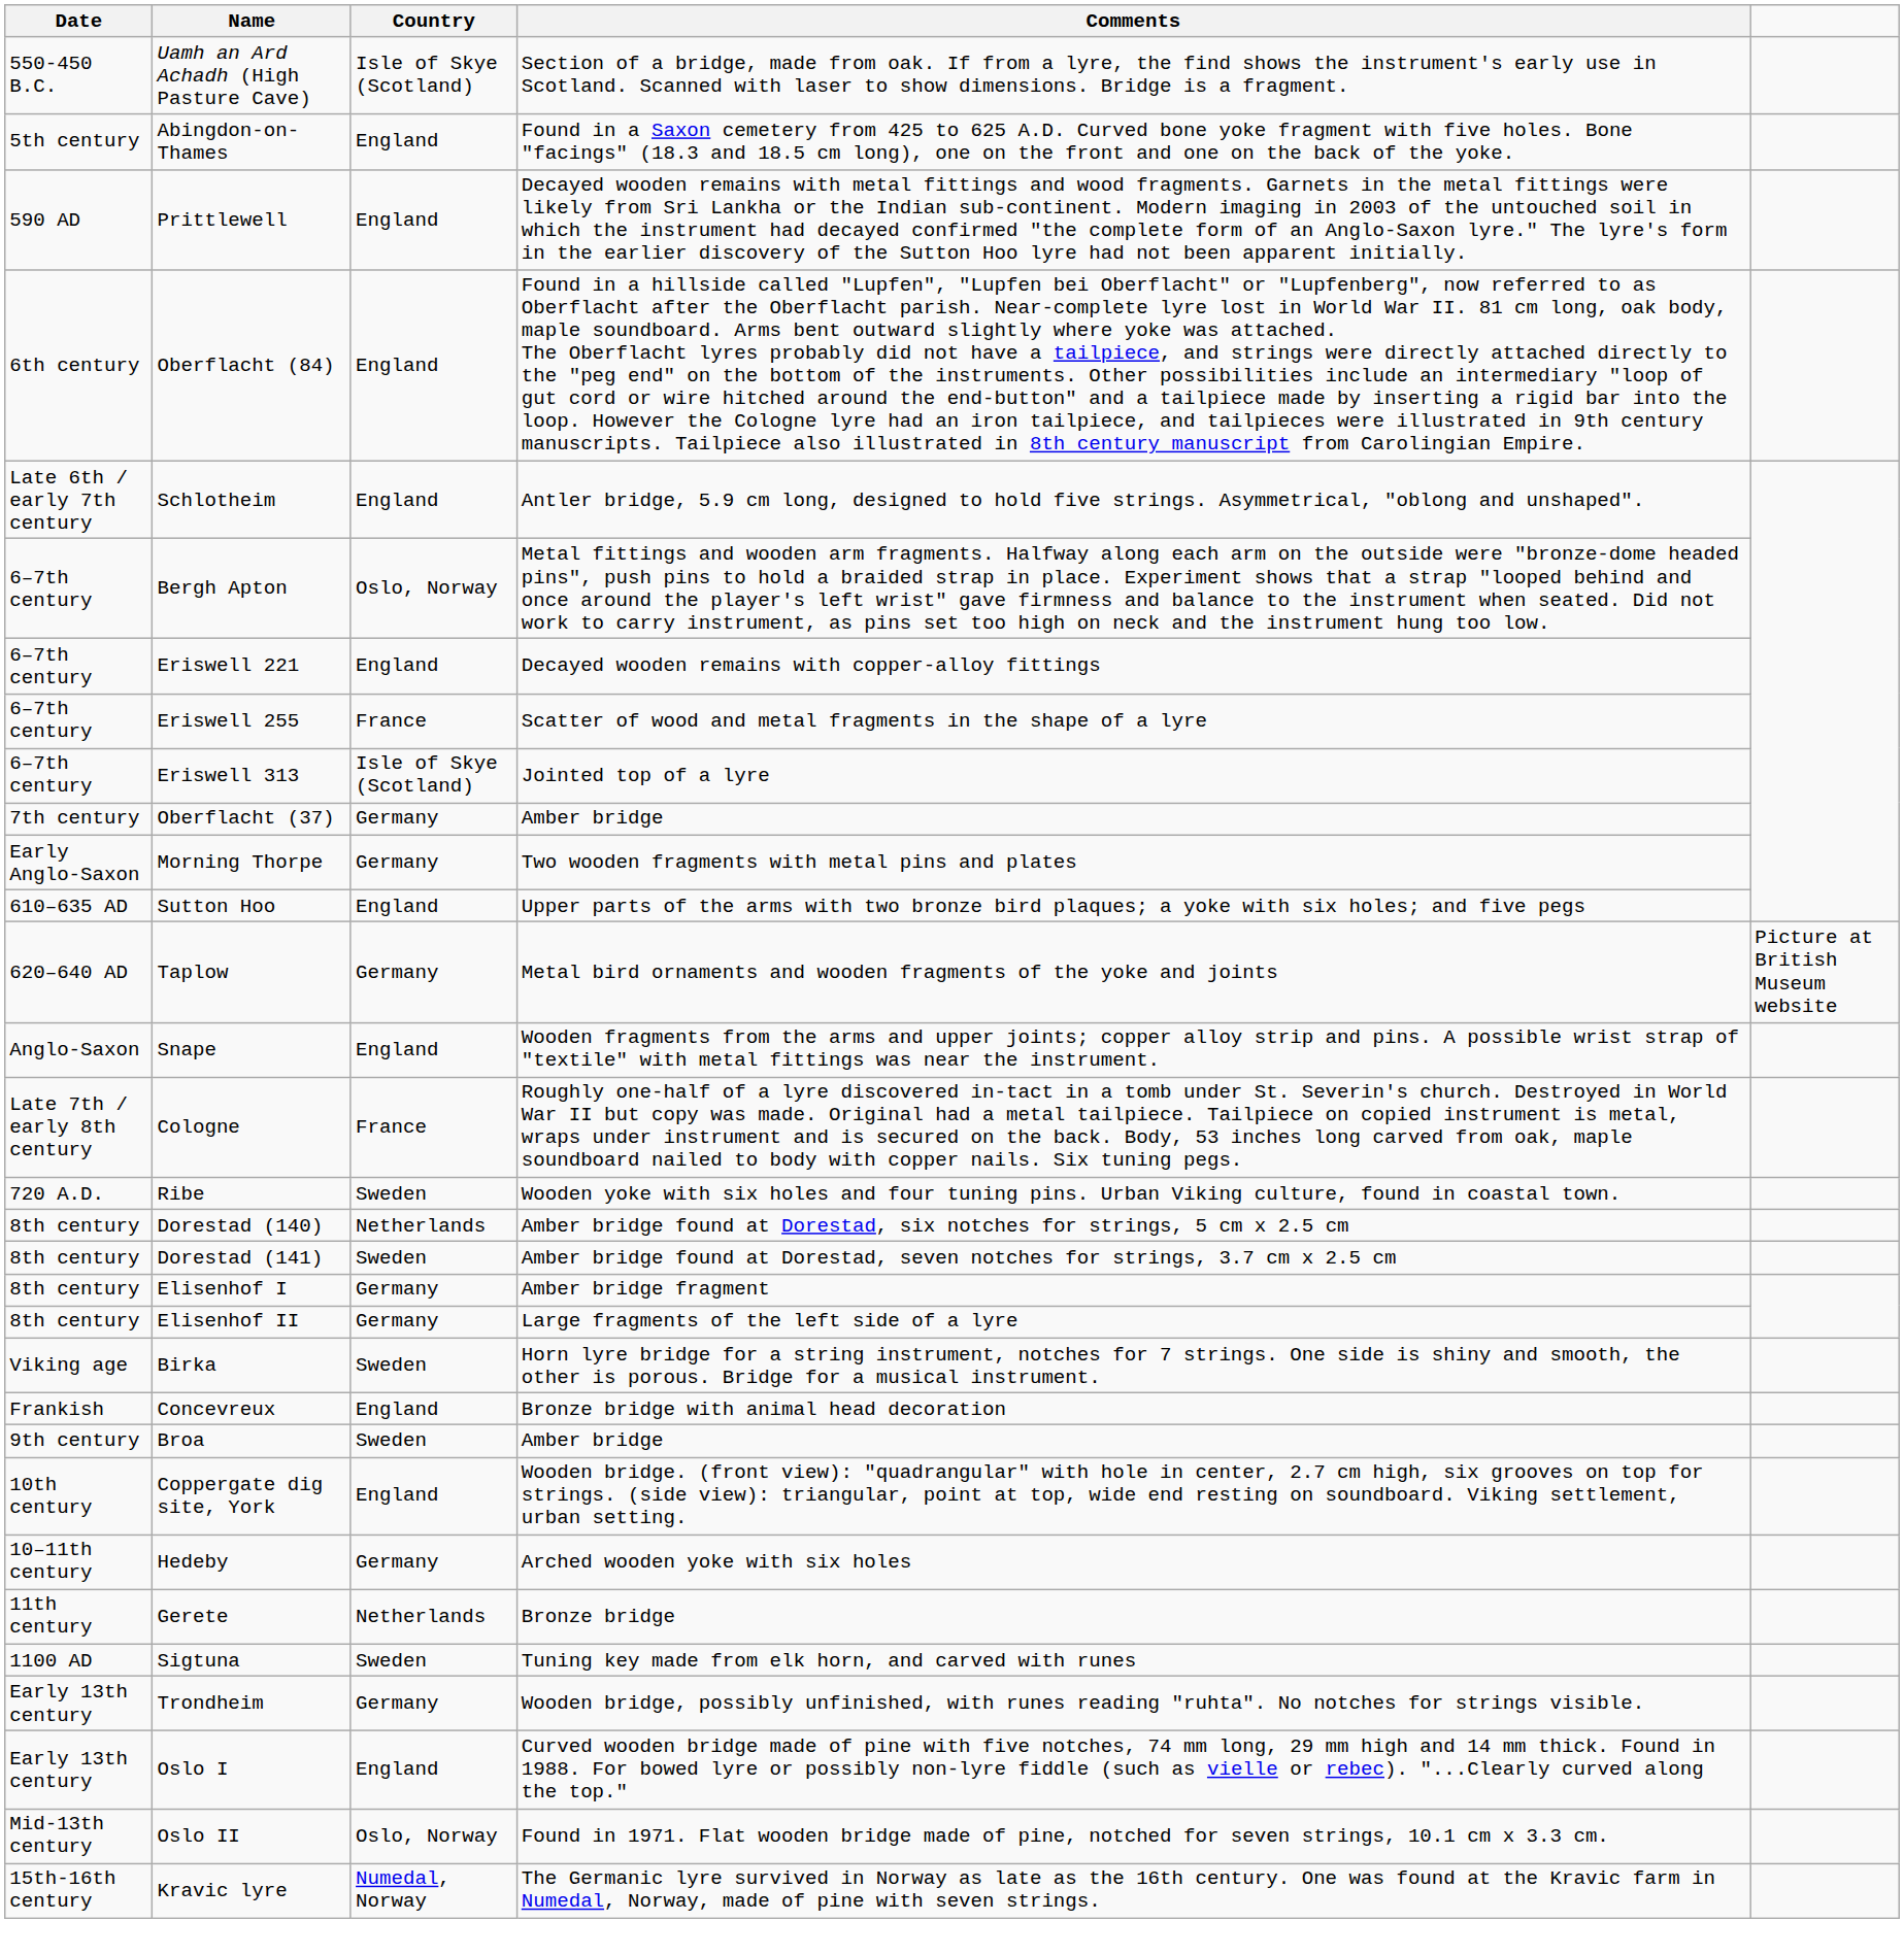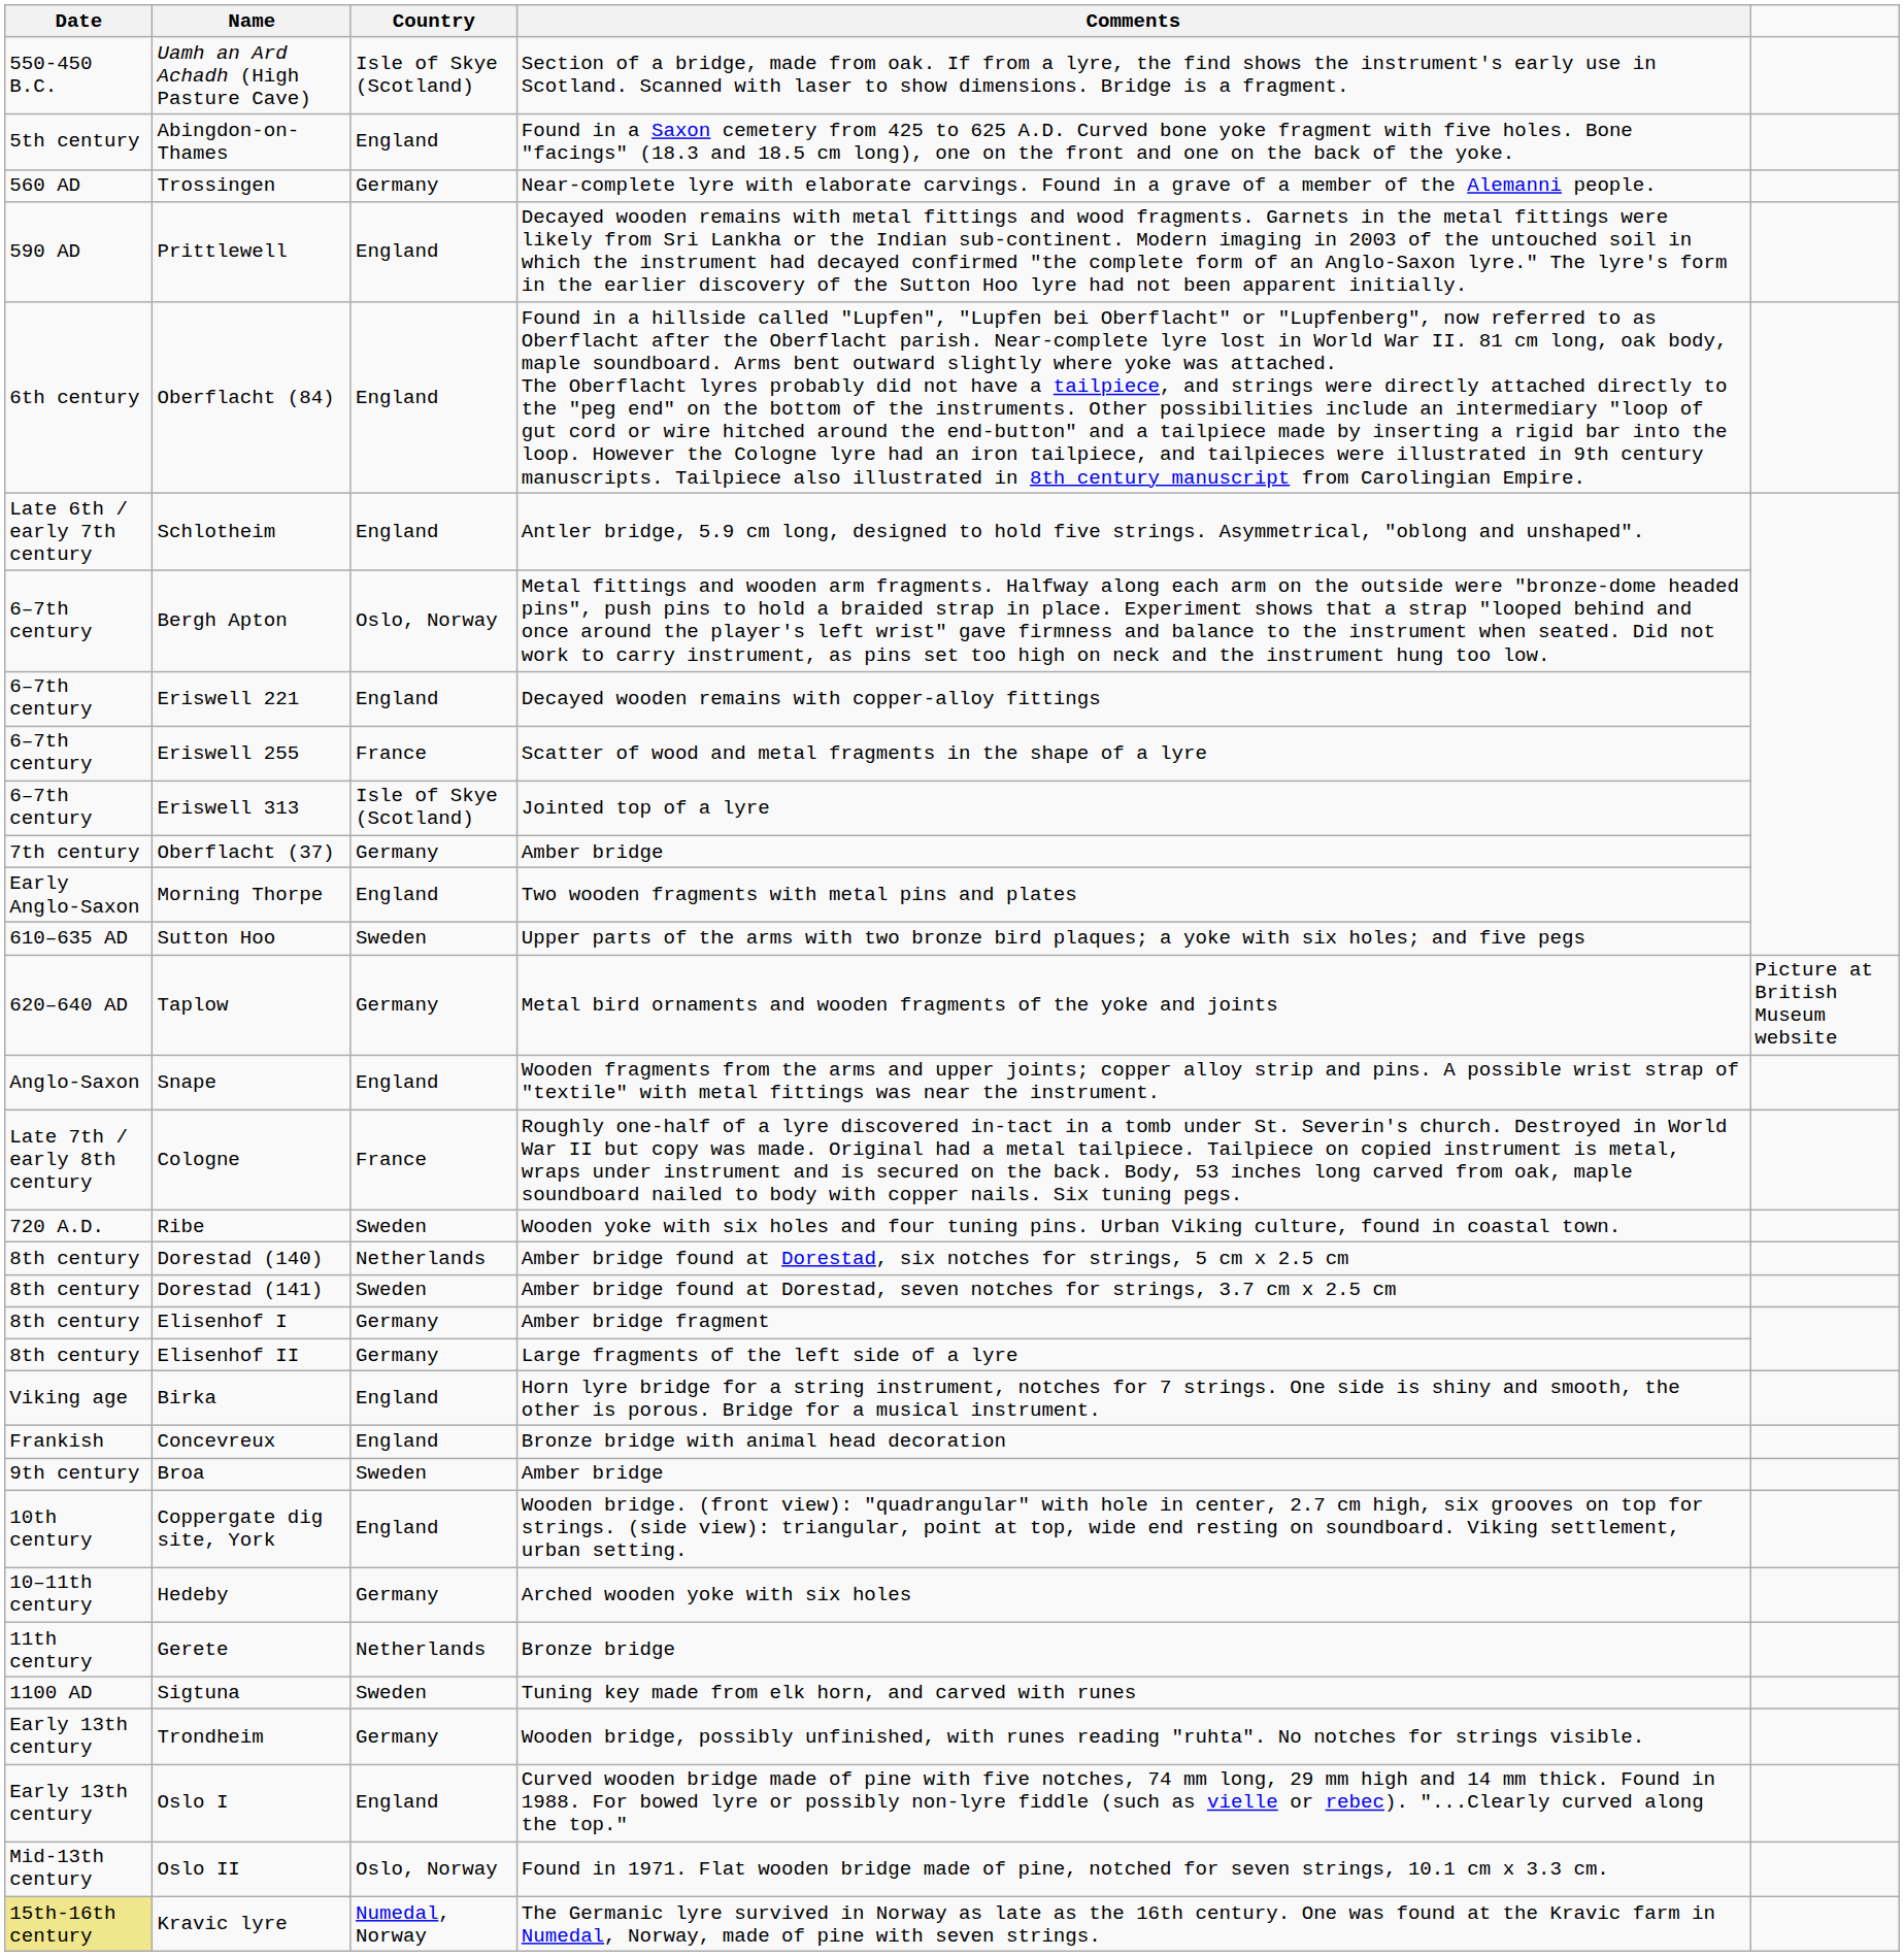+ row: 560 AD | Trossingen | Germany | Near-complete lyre with elaborate carvings. Found in a grave of a member of the Alemanni people.
Morning Thorpe | Country: Germany -> England
Sutton Hoo | Country: England -> Sweden
Birka | Country: Sweden -> England
Kravic lyre | Date: no background -> khaki background
